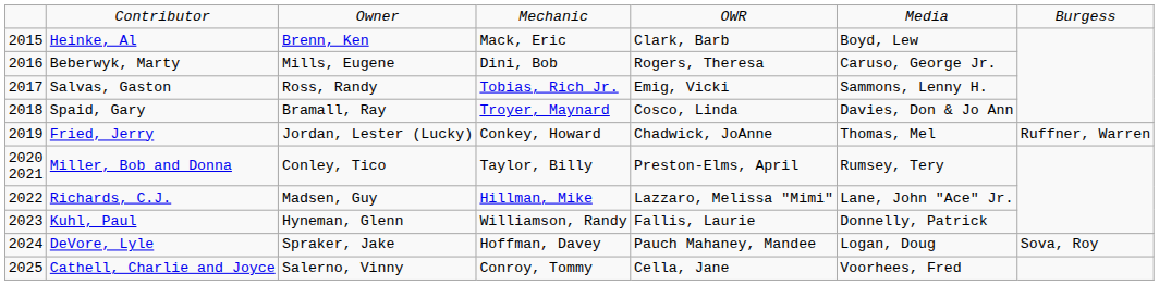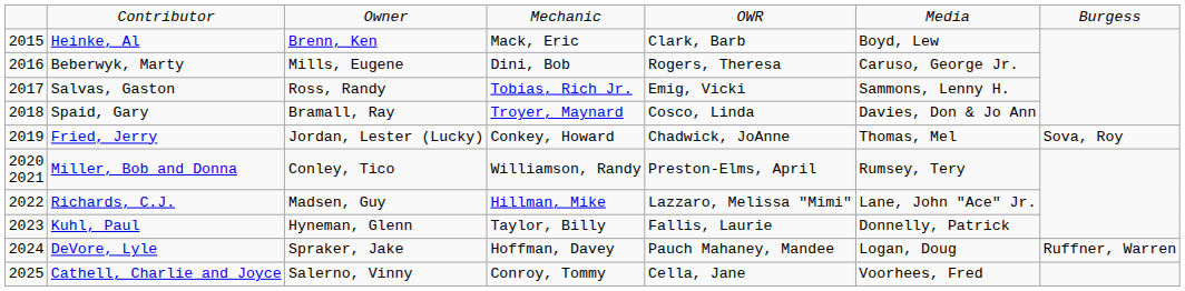Fried, Jerry | column 7: Ruffner, Warren -> Sova, Roy
Miller, Bob and Donna | column 4: Taylor, Billy -> Williamson, Randy
Kuhl, Paul | column 4: Williamson, Randy -> Taylor, Billy
DeVore, Lyle | column 7: Sova, Roy -> Ruffner, Warren
